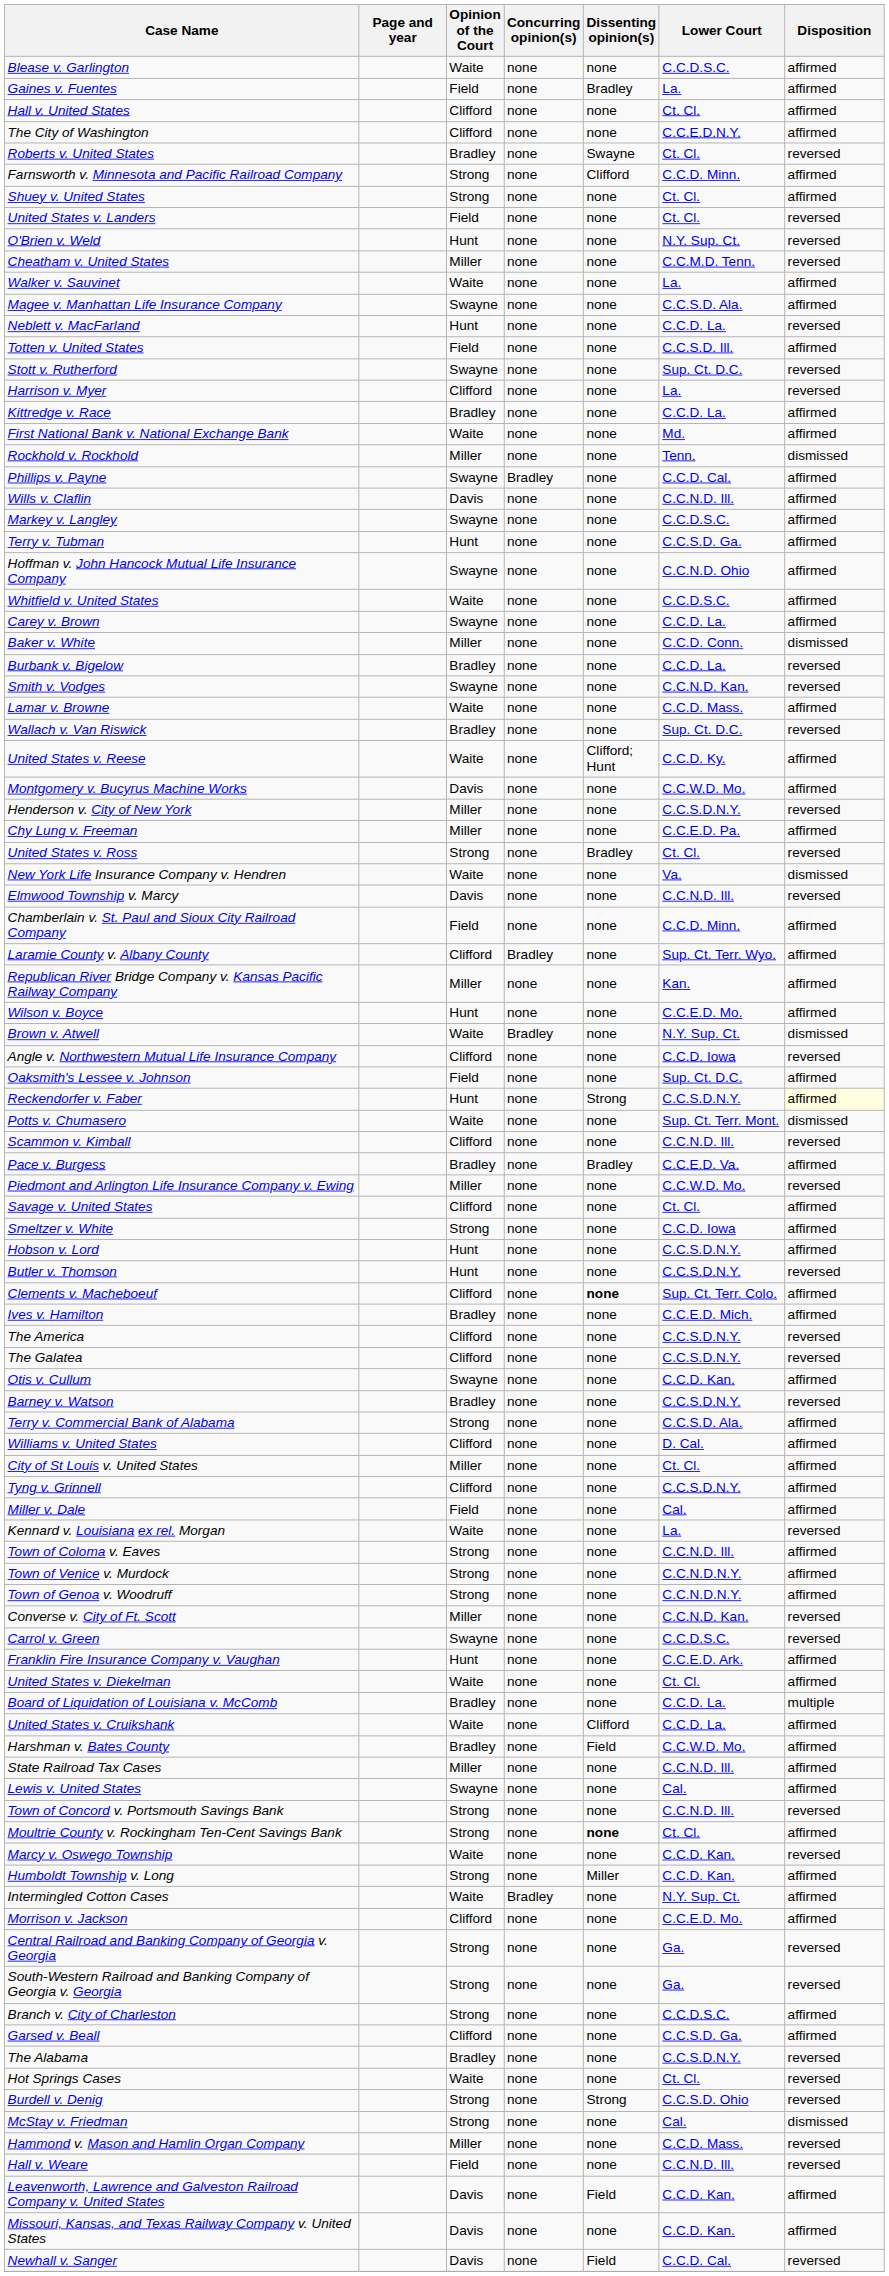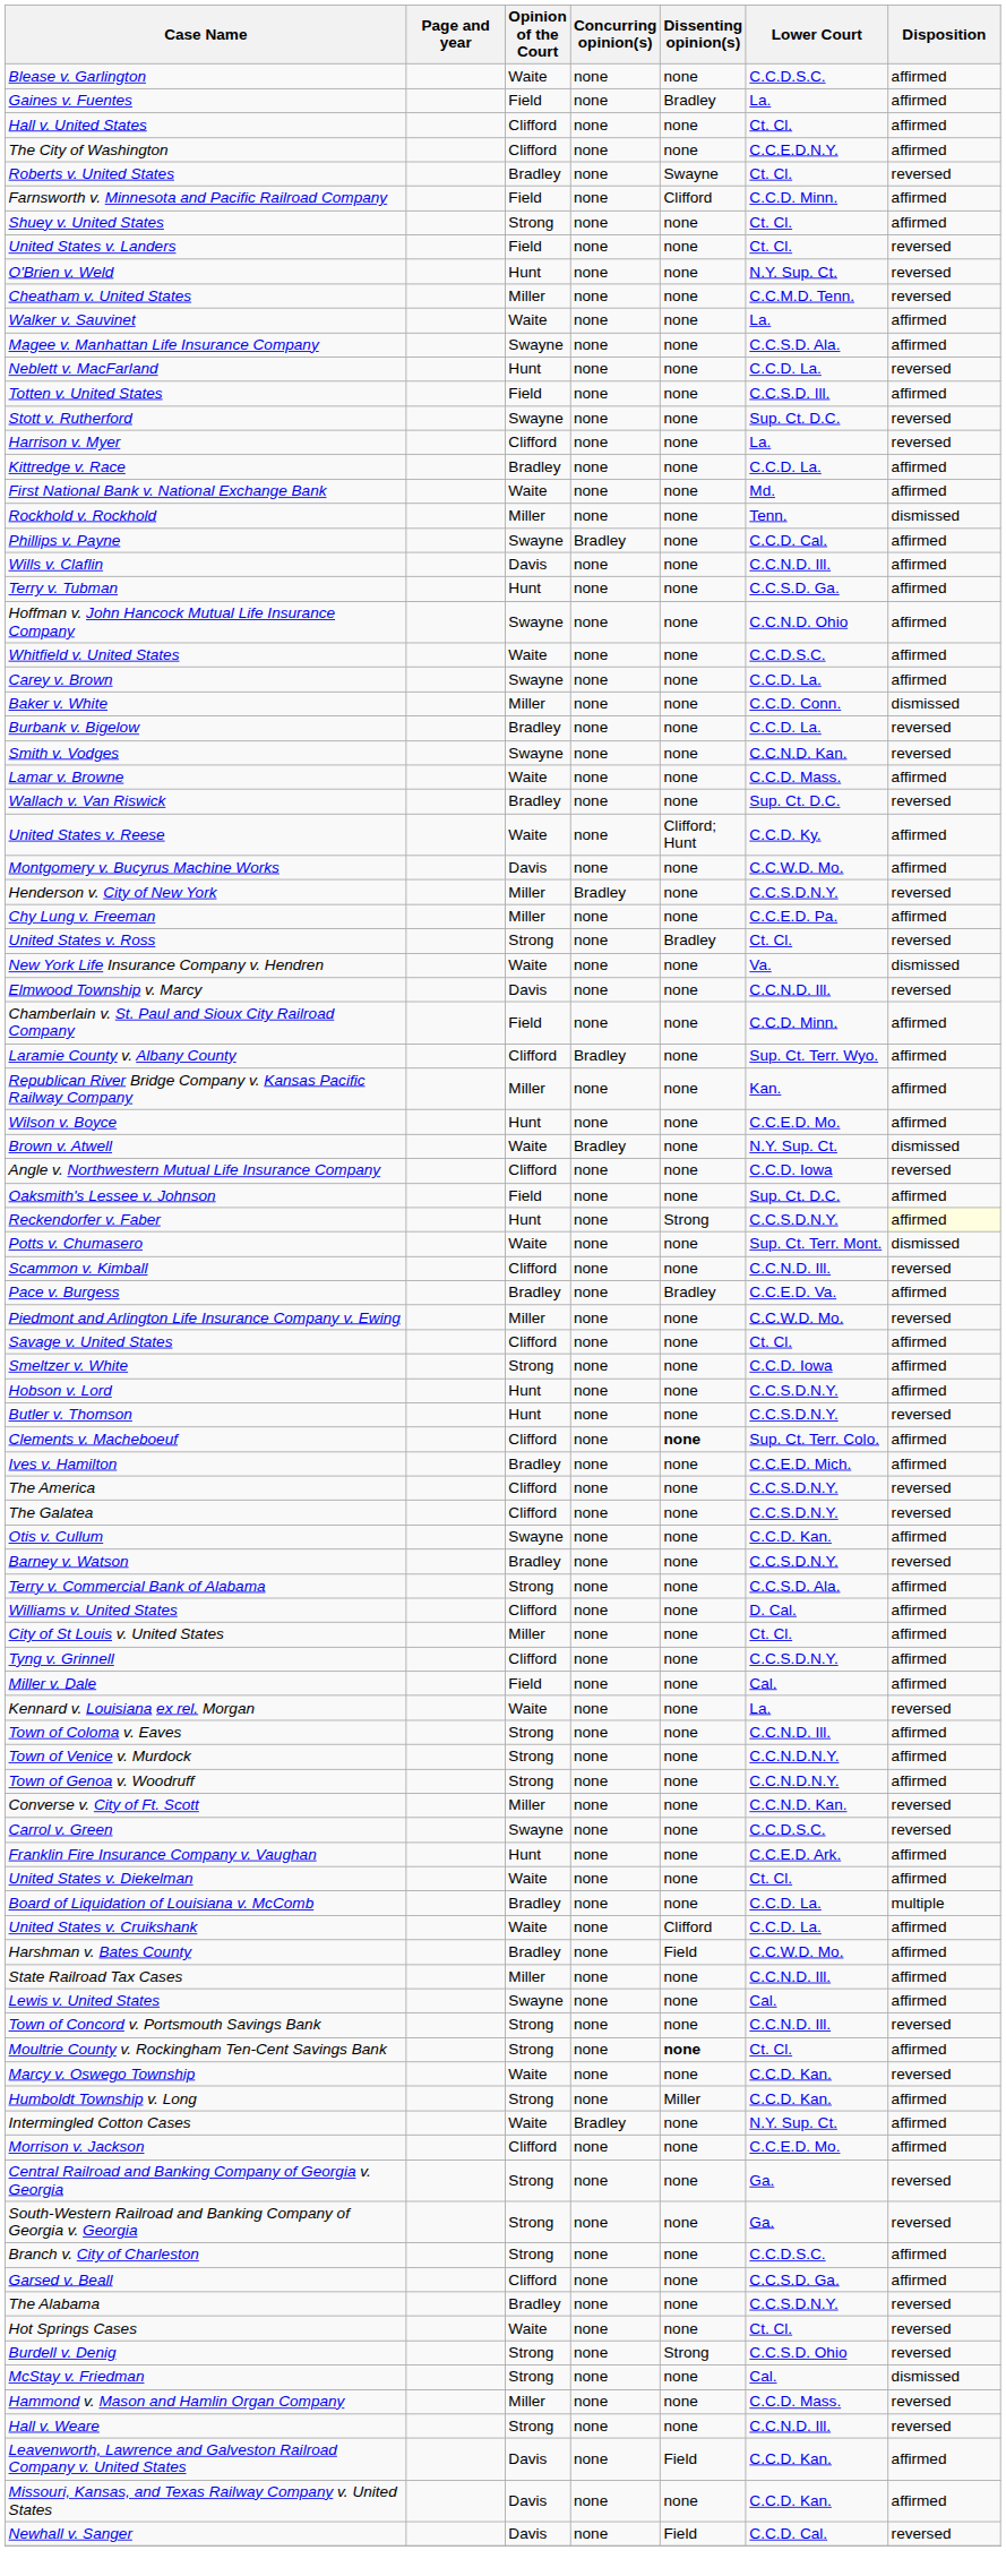Farnsworth v. Minnesota and Pacific Railroad Company | Opinion of the Court: Strong -> Field
- row: Markey v. Langley | Swayne | none | none | C.C.D.S.C. | affirmed
Henderson v. City of New York | Concurring opinion(s): none -> Bradley
Hall v. Weare | Opinion of the Court: Field -> Strong
